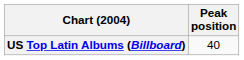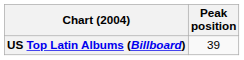US Top Latin Albums (Billboard) | Peak position: 40 -> 39
